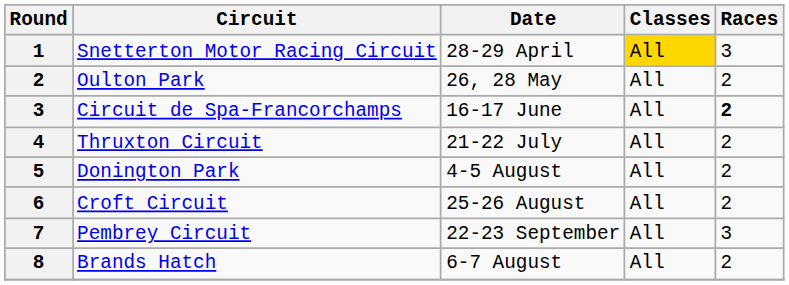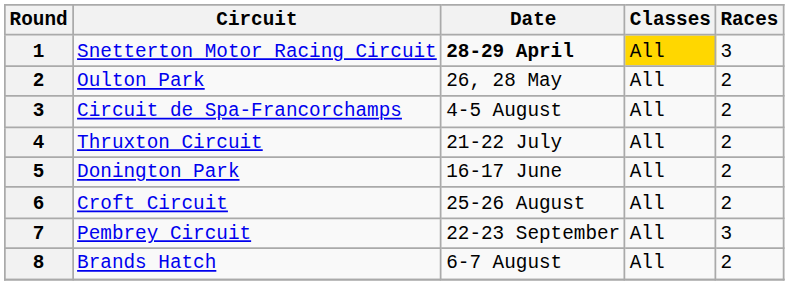Snetterton Motor Racing Circuit | Date: normal -> bold
Circuit de Spa-Francorchamps | Date: 16-17 June -> 4-5 August
Circuit de Spa-Francorchamps | Races: bold -> normal
Donington Park | Date: 4-5 August -> 16-17 June
